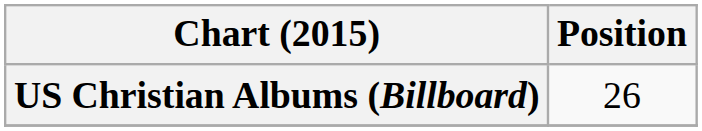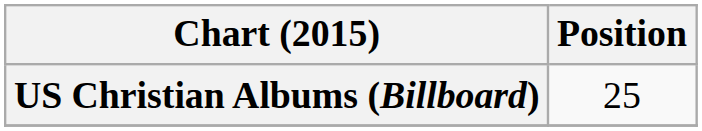US Christian Albums (Billboard) | Position: 26 -> 25
